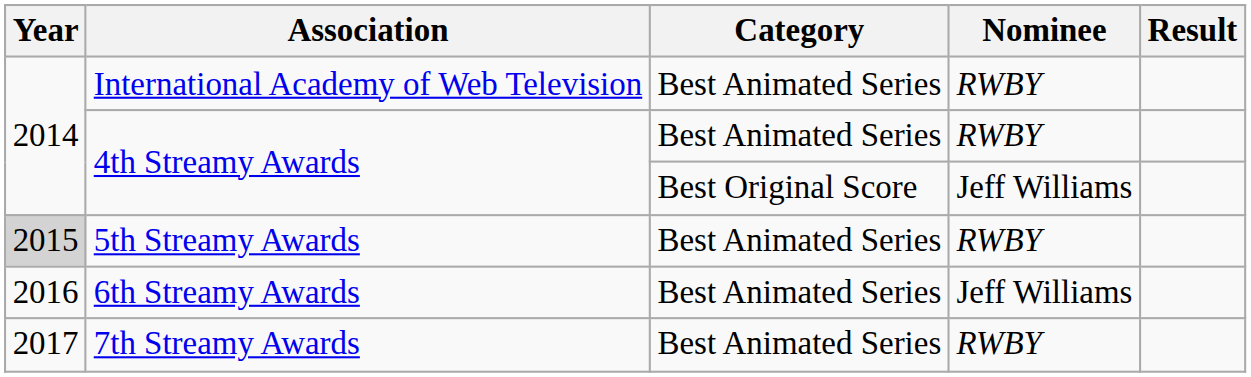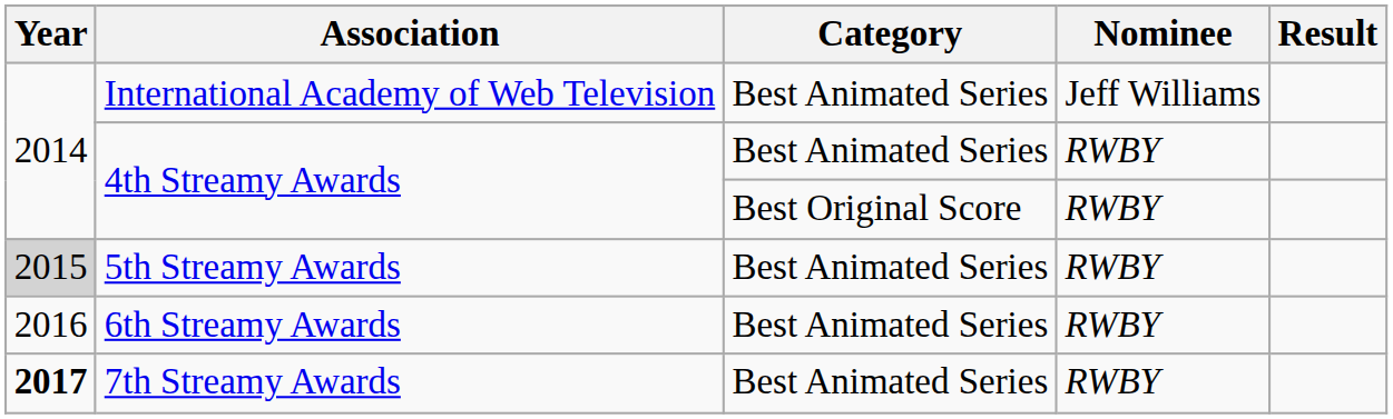International Academy of Web Television | Nominee: RWBY -> Jeff Williams
4th Streamy Awards / Best Original Score | Nominee: Jeff Williams -> RWBY
6th Streamy Awards | Nominee: Jeff Williams -> RWBY
7th Streamy Awards | Year: normal -> bold
